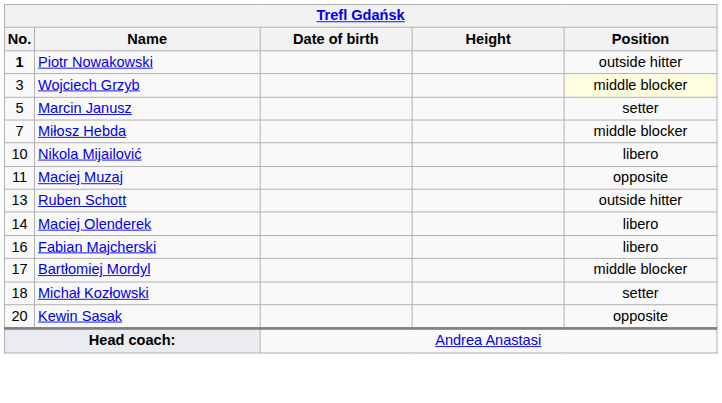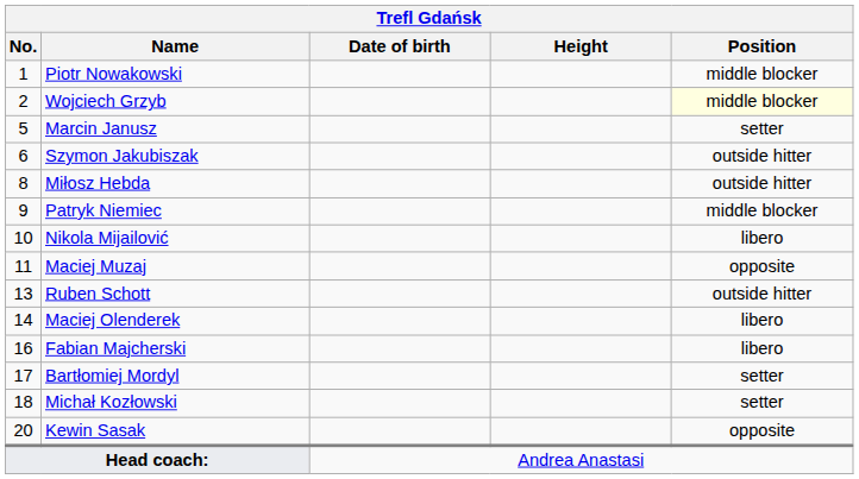Piotr Nowakowski | No.: bold -> normal
Piotr Nowakowski | Position: outside hitter -> middle blocker
Wojciech Grzyb | No.: 3 -> 2
+ row: 6 | Szymon Jakubiszak | outside hitter
Miłosz Hebda | No.: 7 -> 8
Miłosz Hebda | Position: middle blocker -> outside hitter
+ row: 9 | Patryk Niemiec | middle blocker
Bartłomiej Mordyl | Position: middle blocker -> setter
